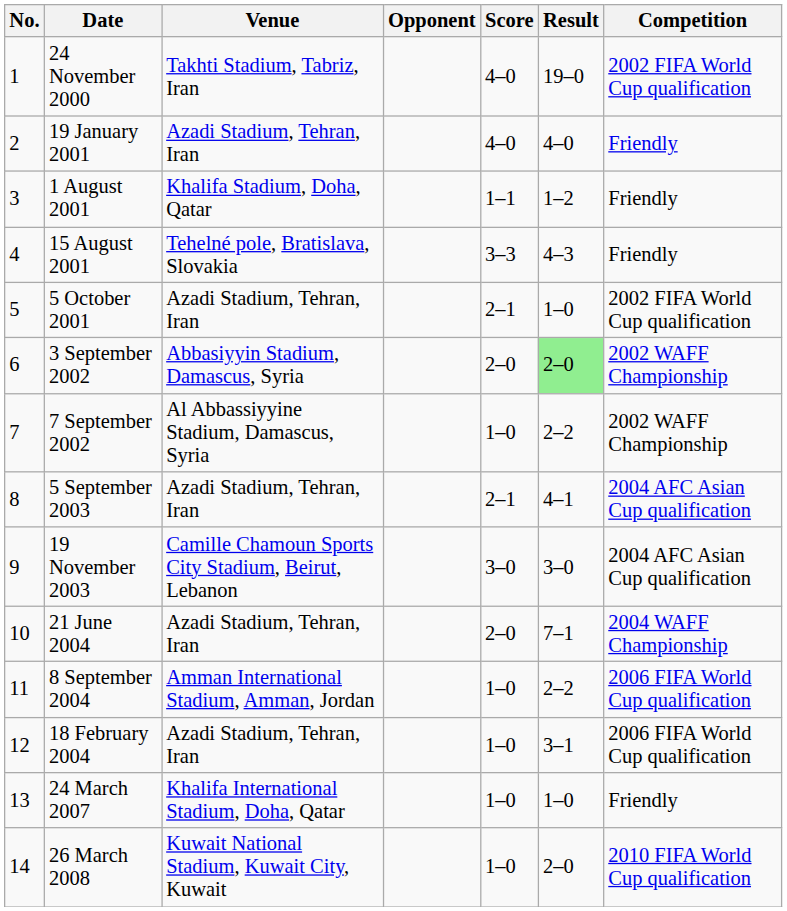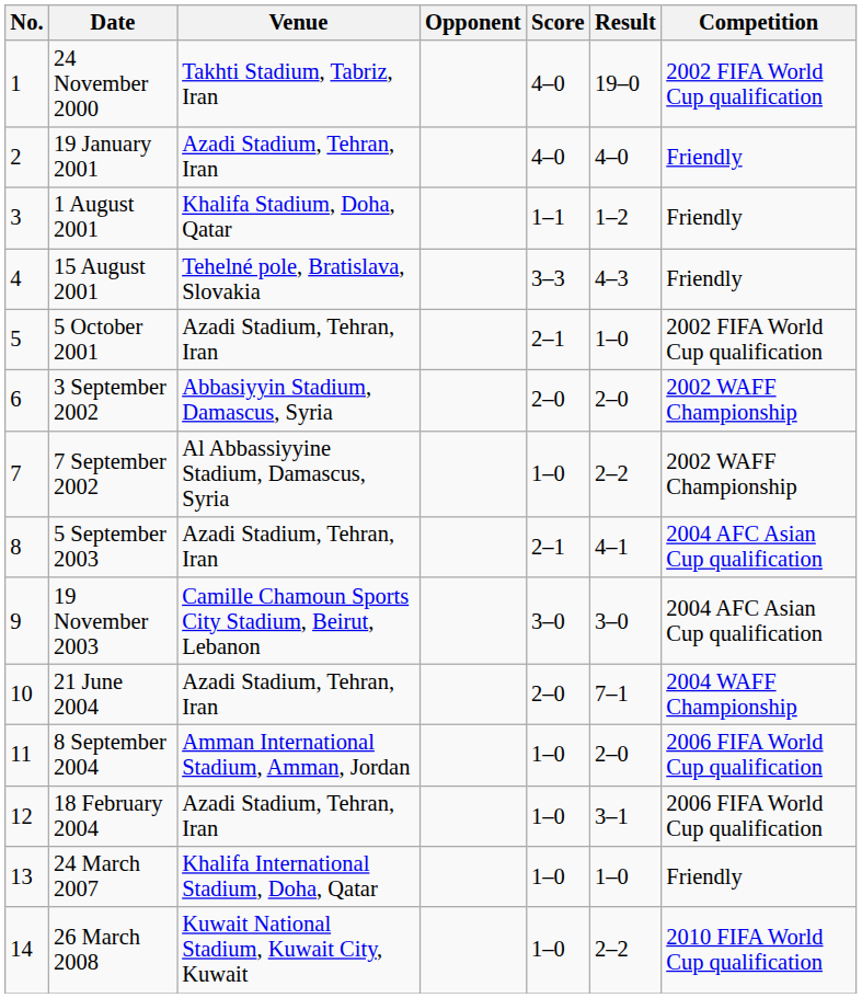3 September 2002 | Result: lightgreen background -> no background
8 September 2004 | Result: 2–2 -> 2–0
26 March 2008 | Result: 2–0 -> 2–2
